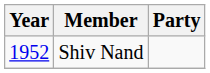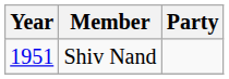Shiv Nand | Year: 1952 -> 1951
